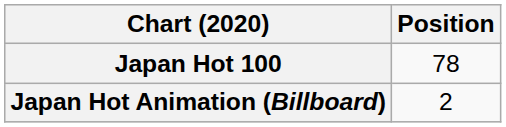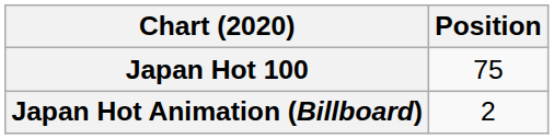Japan Hot 100 | Position: 78 -> 75
